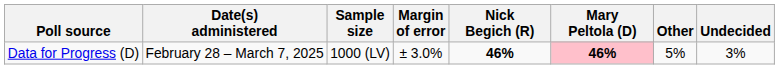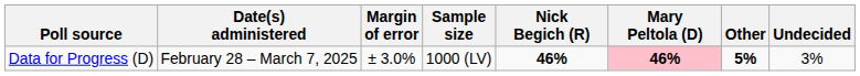columns swapped: Sample size <-> Margin of error
Data for Progress (D) | Other: normal -> bold
